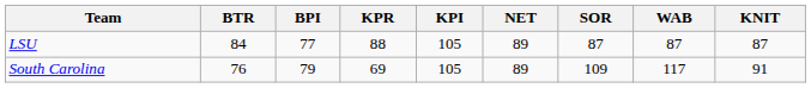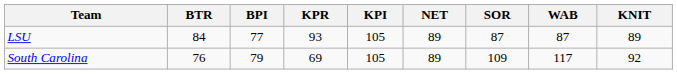LSU | KPR: 88 -> 93
LSU | KNIT: 87 -> 89
South Carolina | KNIT: 91 -> 92
